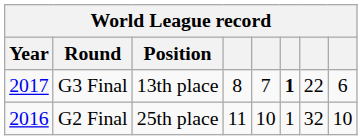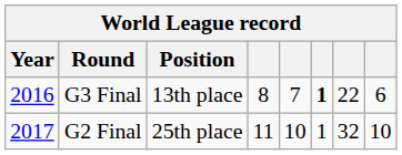G3 Final | Year: 2017 -> 2016
G2 Final | Year: 2016 -> 2017
